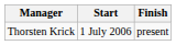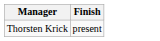- column: Start | 1 July 2006
